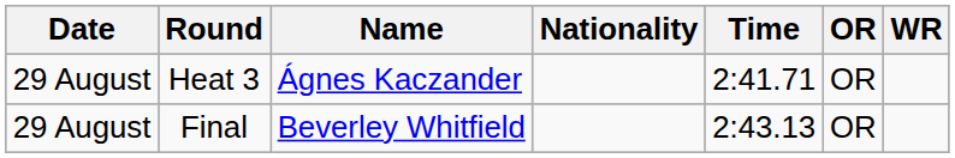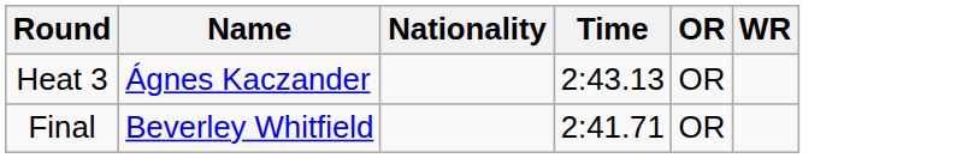- column: Date | 29 August | 29 August
Heat 3 | Time: 2:41.71 -> 2:43.13
Final | Time: 2:43.13 -> 2:41.71
